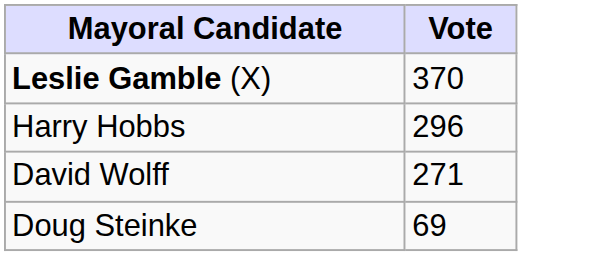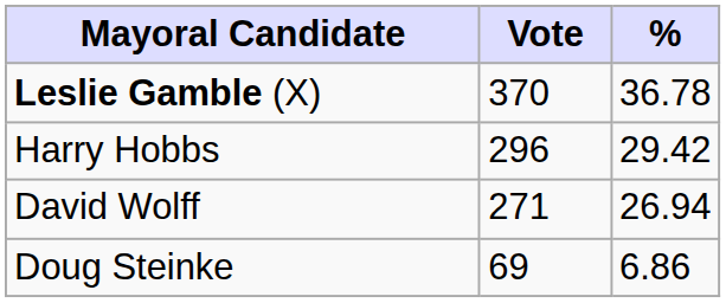+ column: % | 36.78 | 29.42 | 26.94 | 6.86
